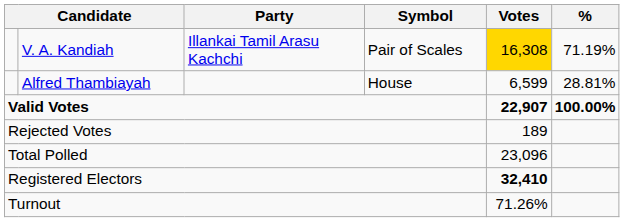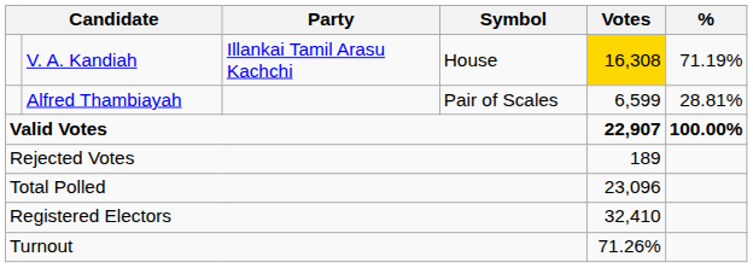V. A. Kandiah | Symbol: Pair of Scales -> House
Alfred Thambiayah | Symbol: House -> Pair of Scales
Registered Electors | Votes: bold -> normal
